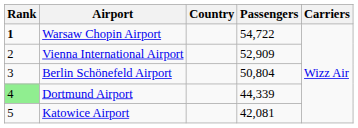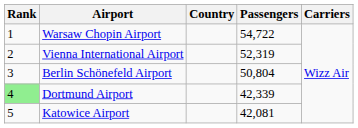Warsaw Chopin Airport | Rank: bold -> normal
Vienna International Airport | Passengers: 52,909 -> 52,319
Dortmund Airport | Passengers: 44,339 -> 42,339
